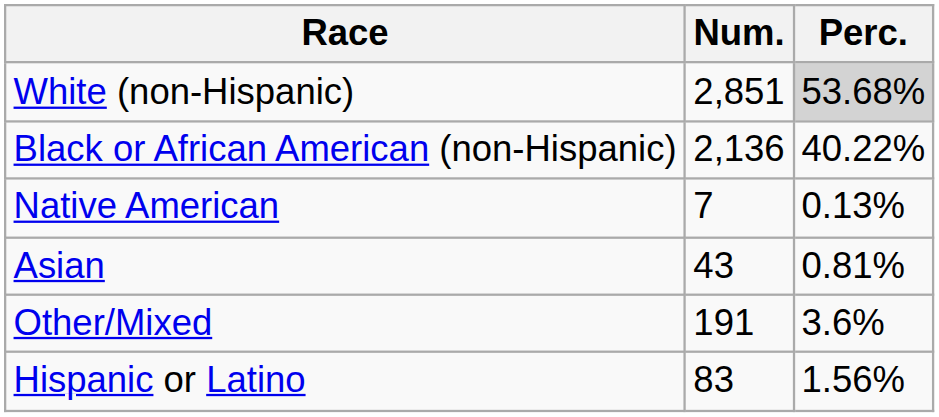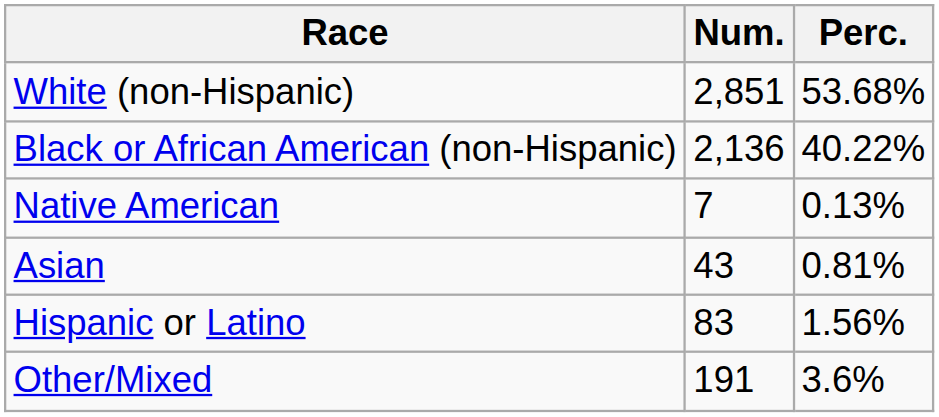White (non-Hispanic) | Perc.: lightgrey background -> no background
rows swapped: Other/Mixed <-> Hispanic or Latino
